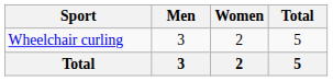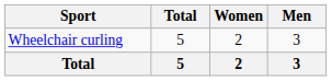columns swapped: Men <-> Total
